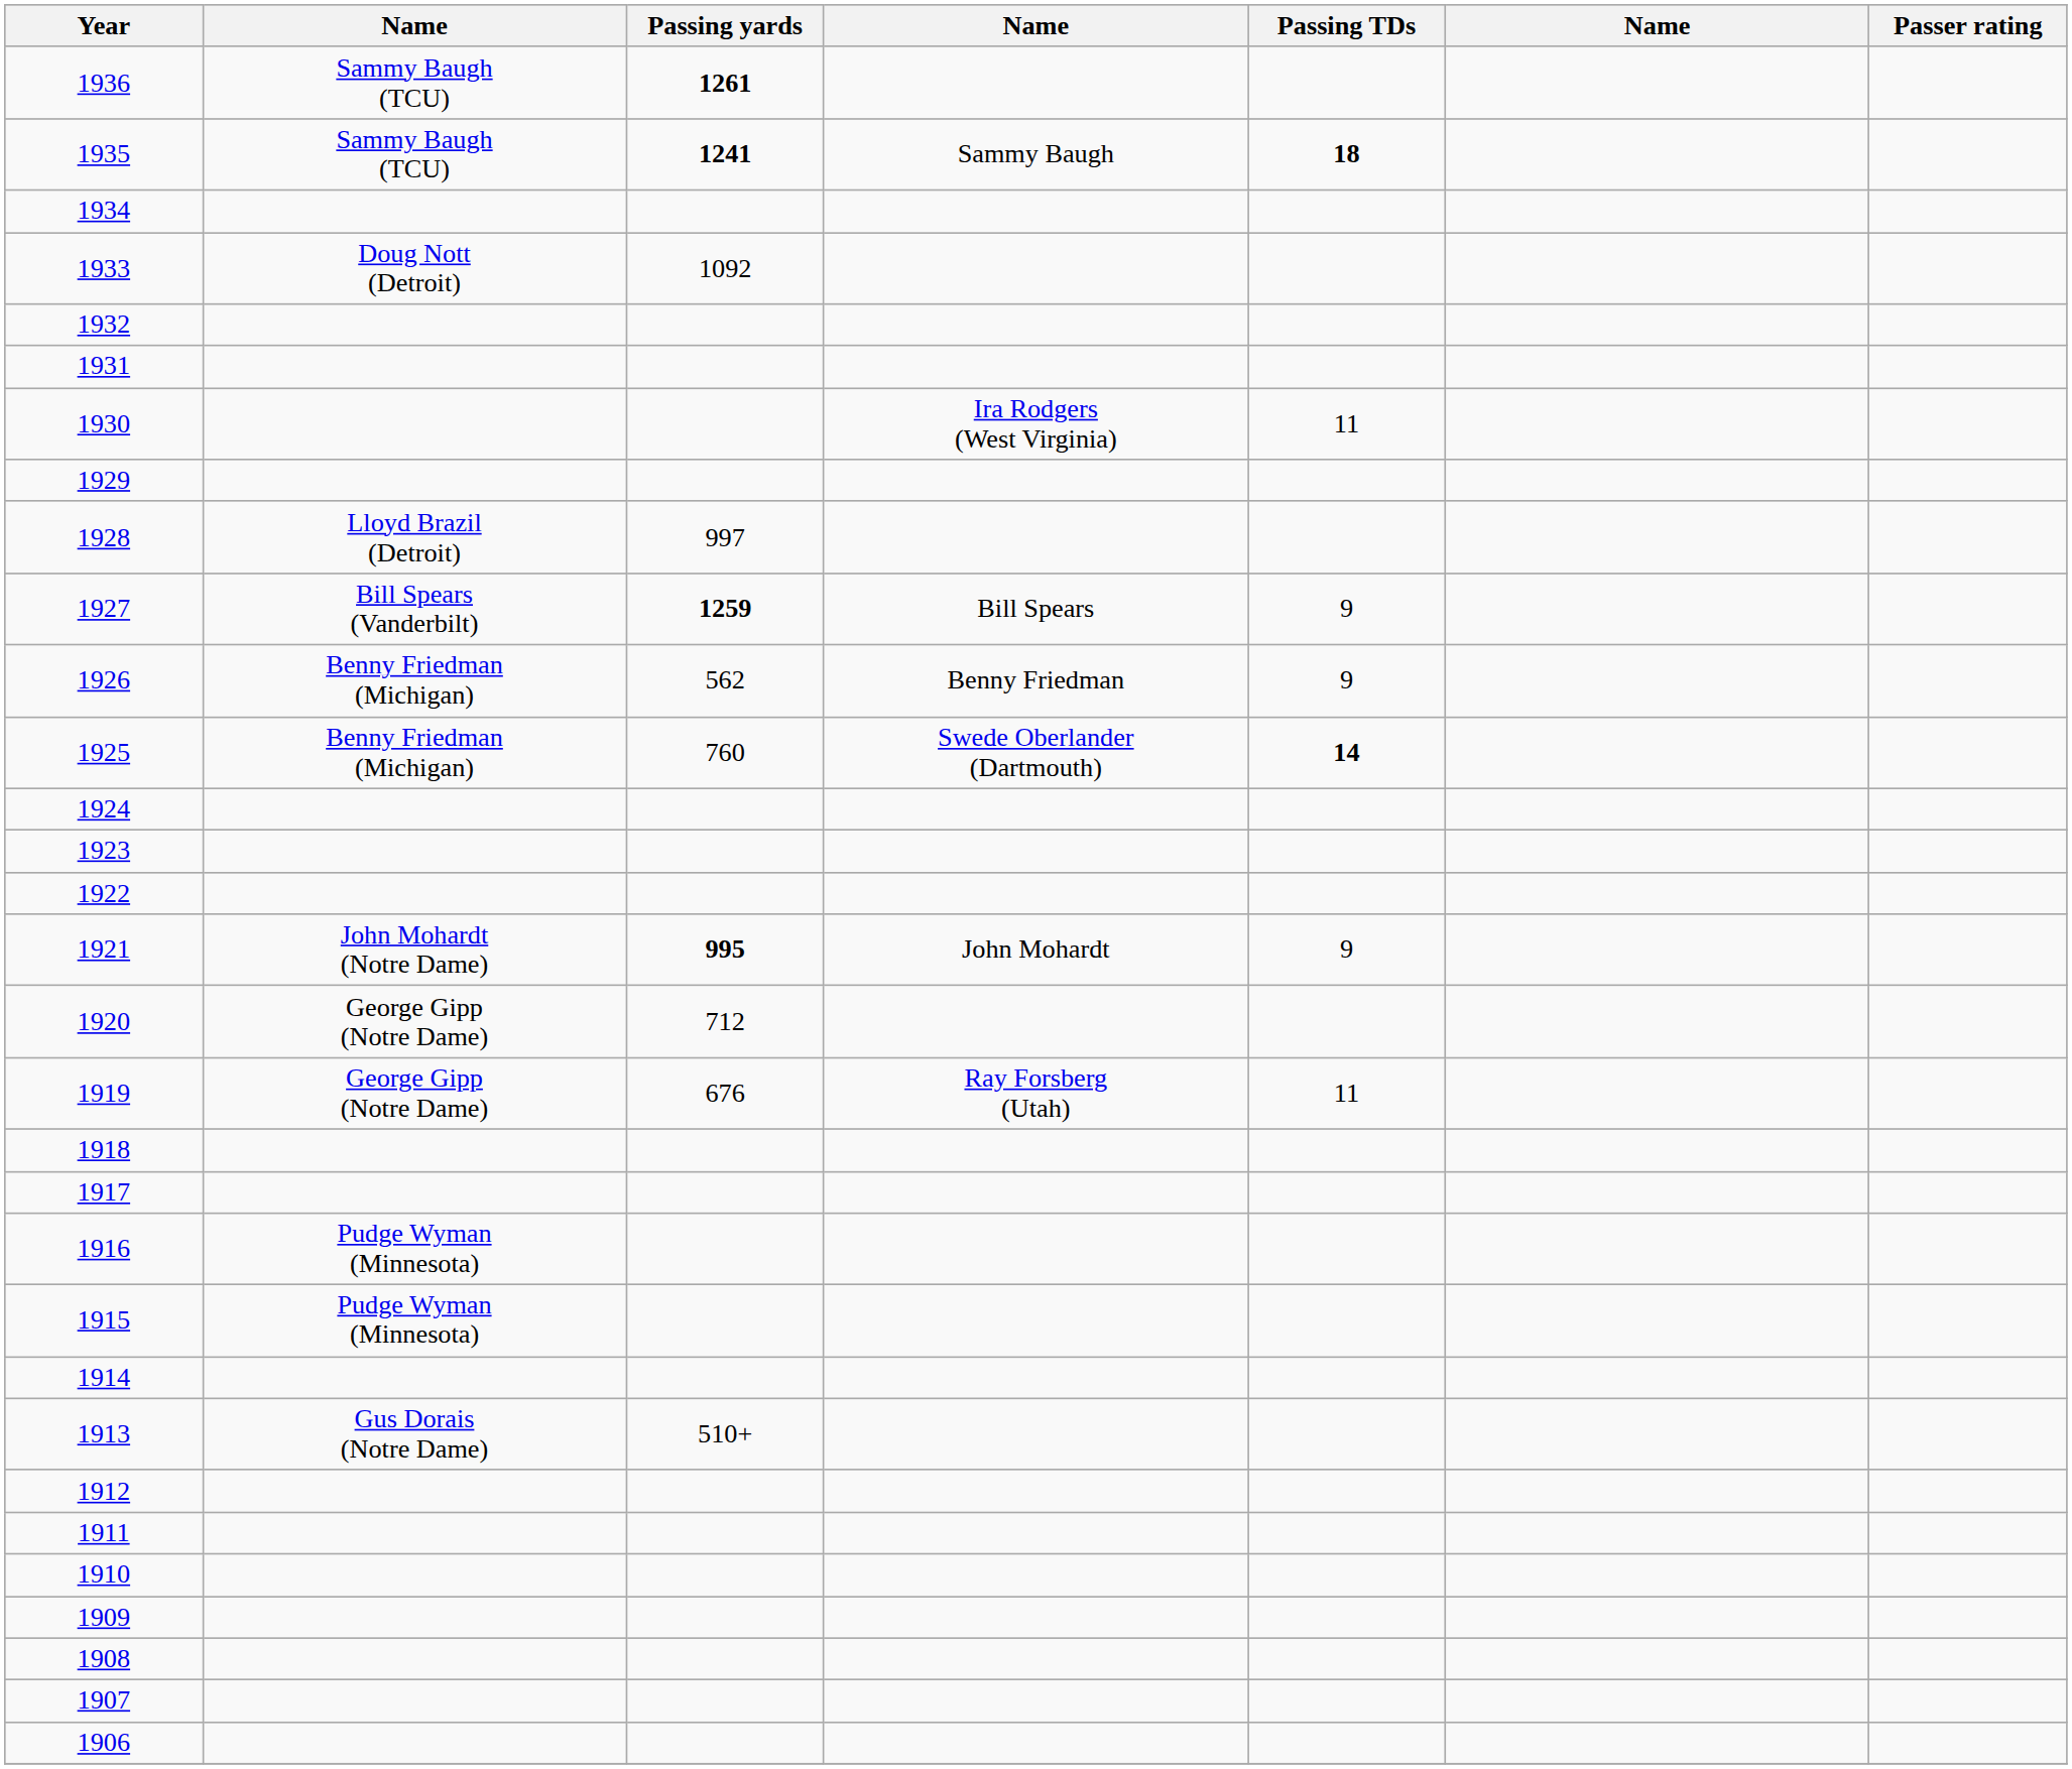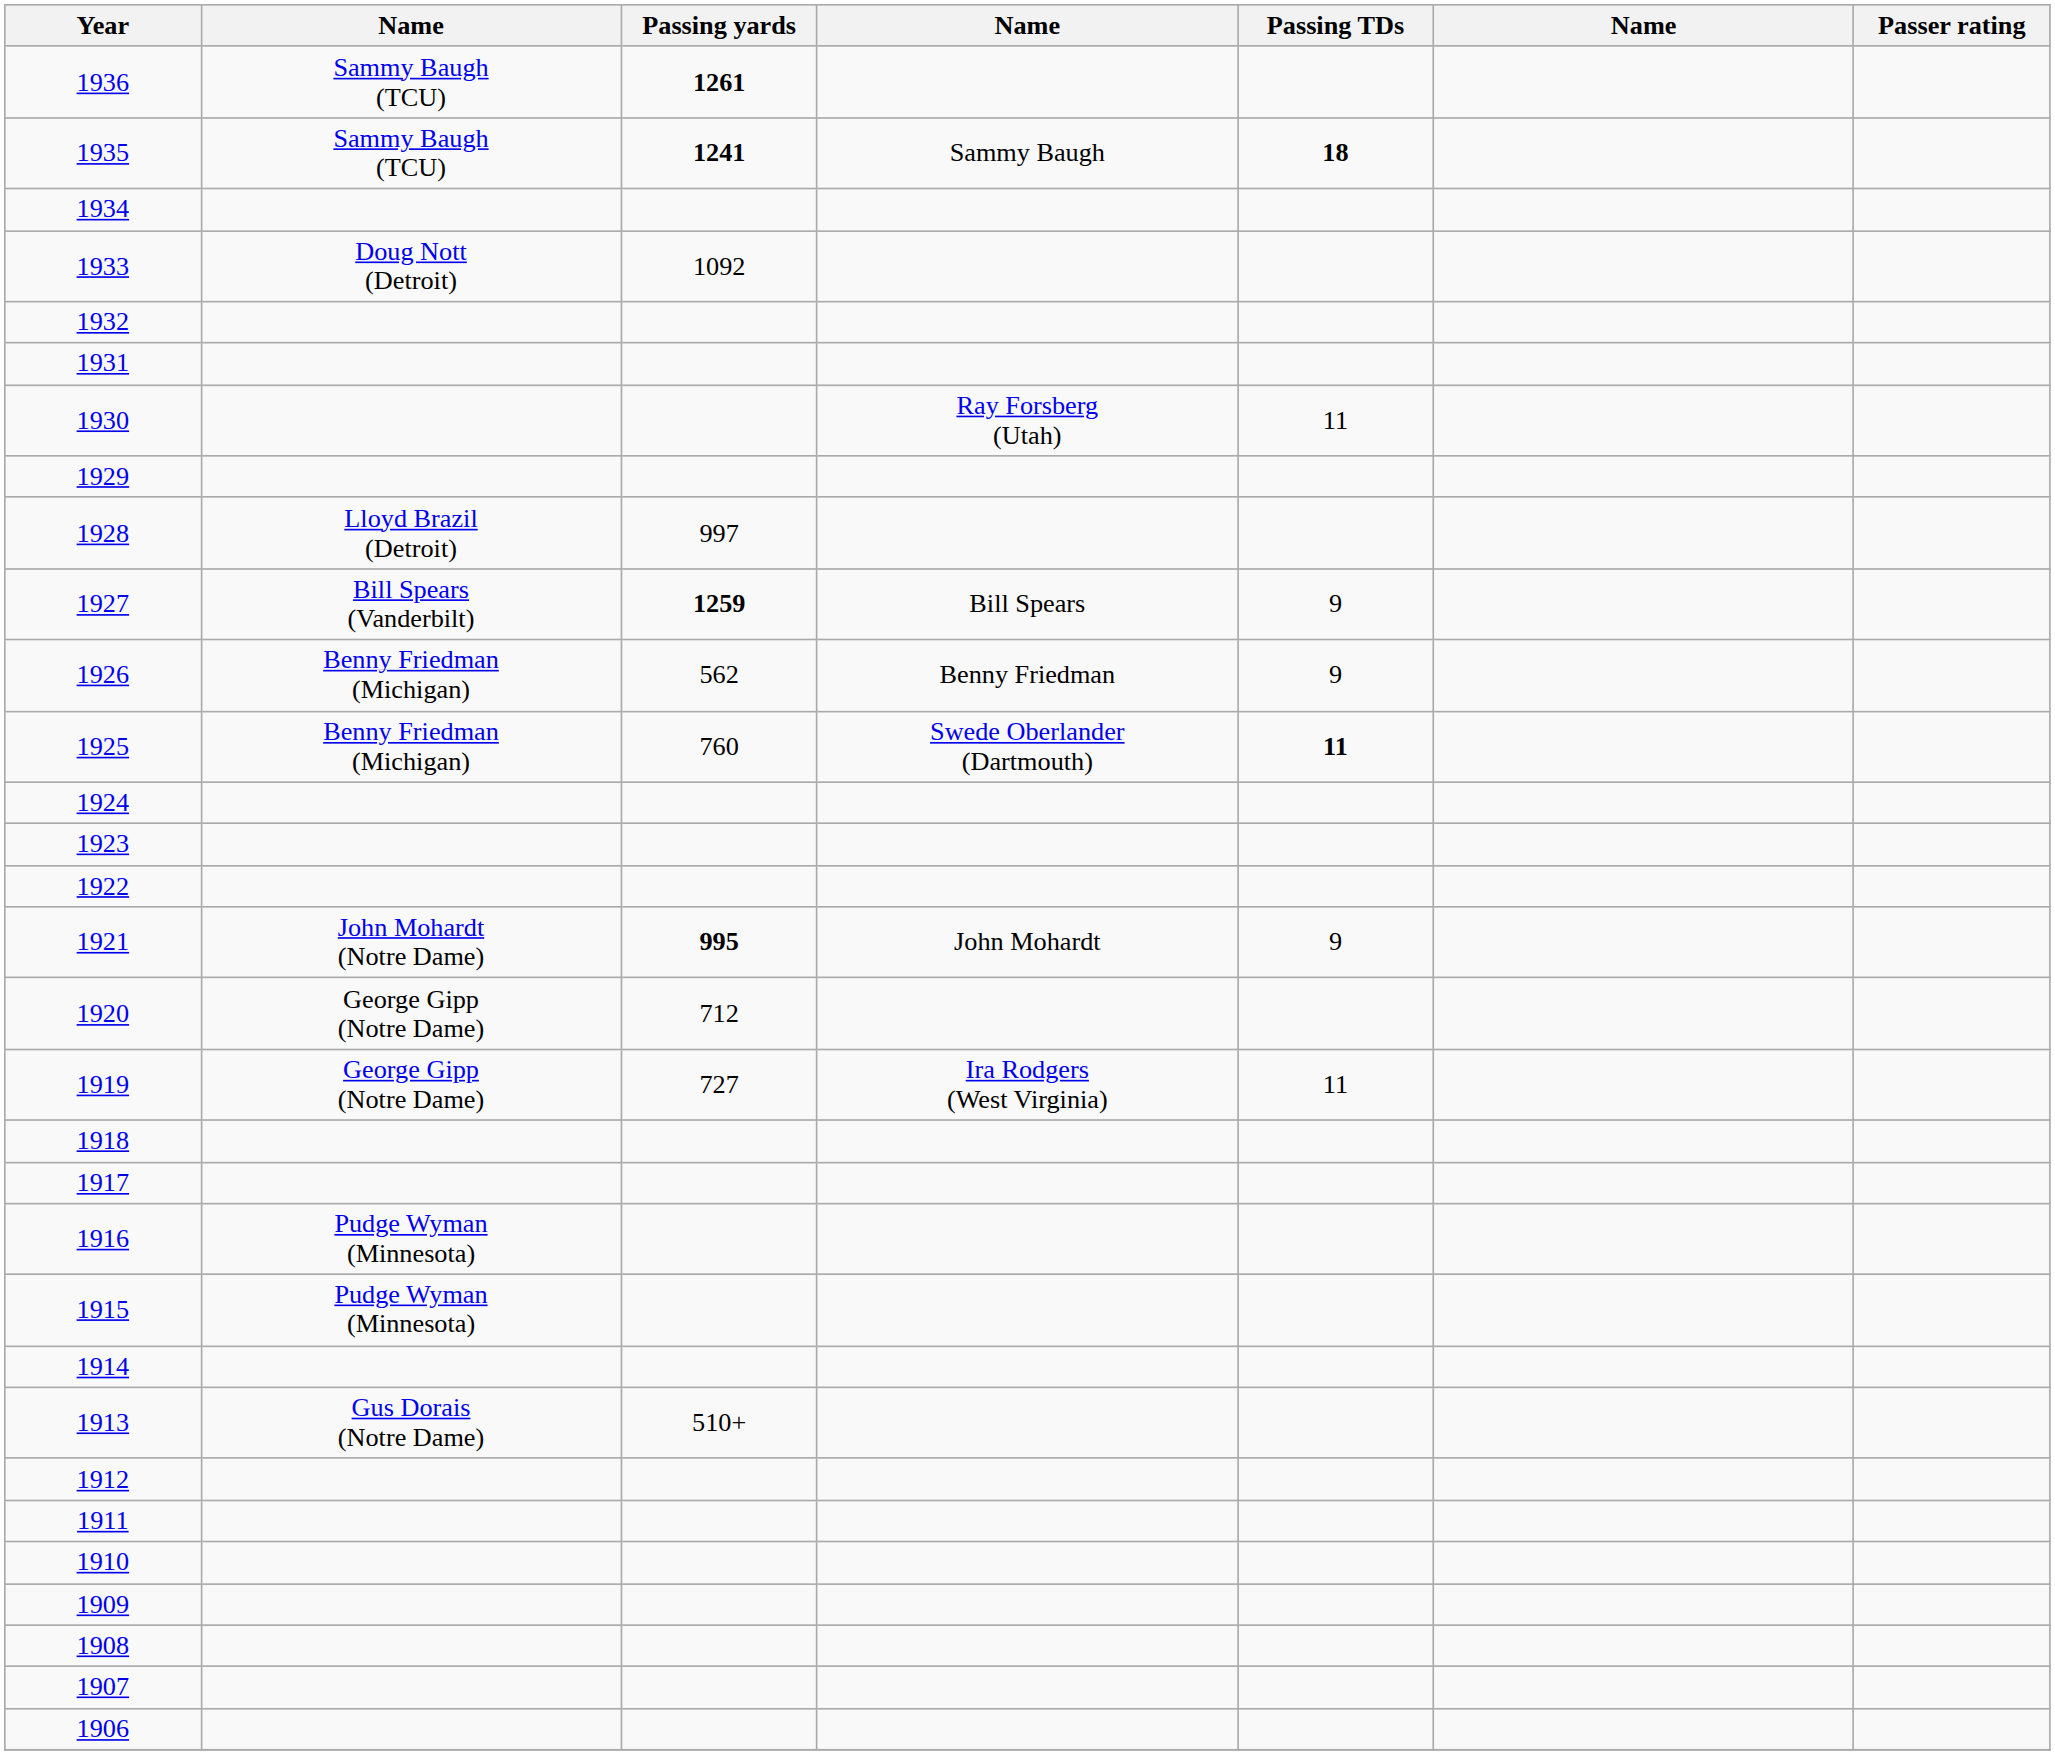1930 | column 4: Ira Rodgers (West Virginia) -> Ray Forsberg (Utah)
1925 | Passing TDs: 14 -> 11
1919 | Passing yards: 676 -> 727
1919 | column 4: Ray Forsberg (Utah) -> Ira Rodgers (West Virginia)
